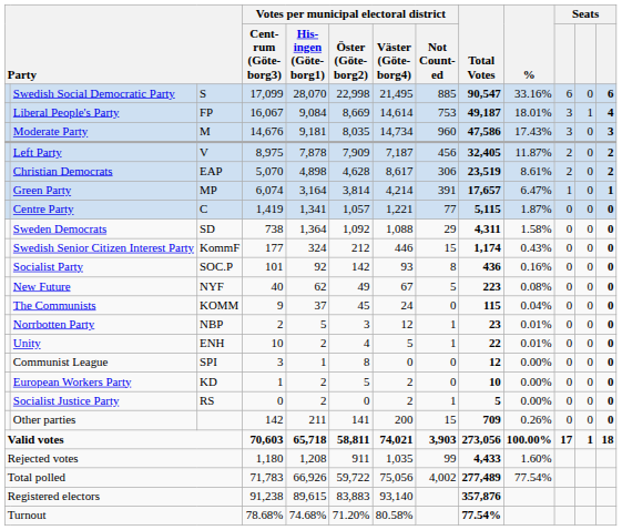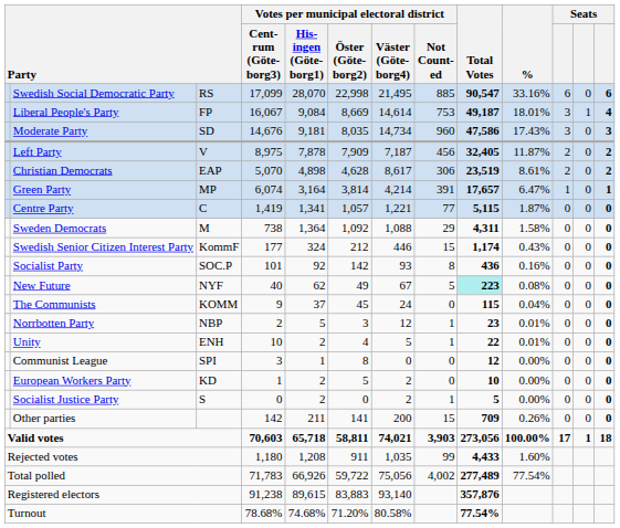Swedish Social Democratic Party | column 3: S -> RS
Moderate Party | column 3: M -> SD
Sweden Democrats | column 3: SD -> M
New Future | Total Votes: no background -> paleturquoise background
Socialist Justice Party | column 3: RS -> S
